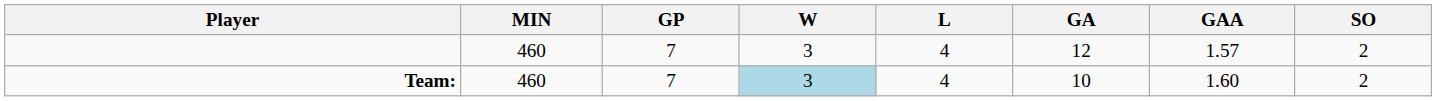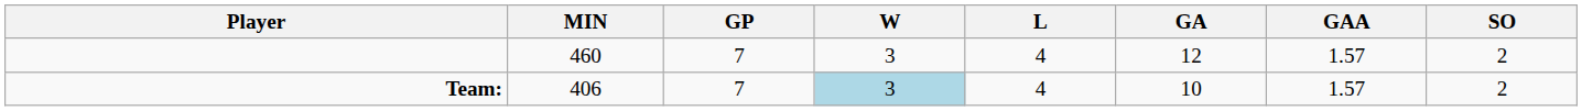Team: | MIN: 460 -> 406
Team: | GAA: 1.60 -> 1.57
